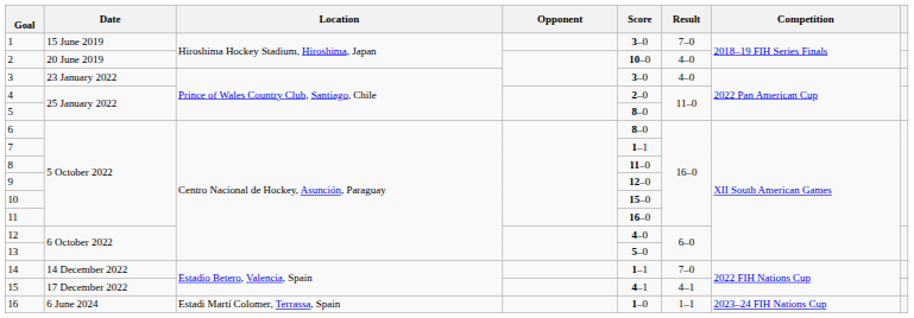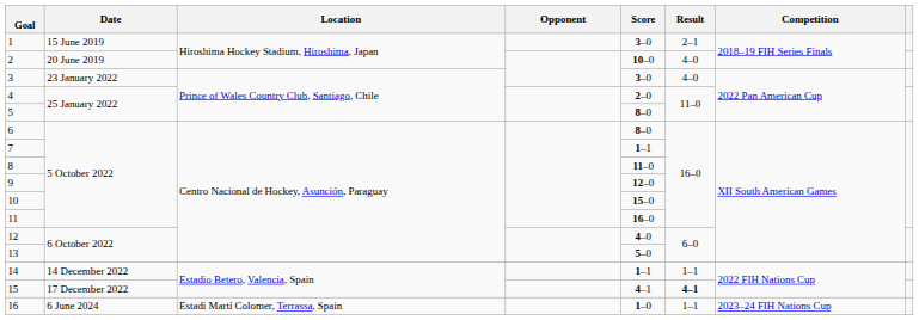1 | Result: 7–0 -> 2–1
14 | Result: 7–0 -> 1–1
15 | Result: normal -> bold
